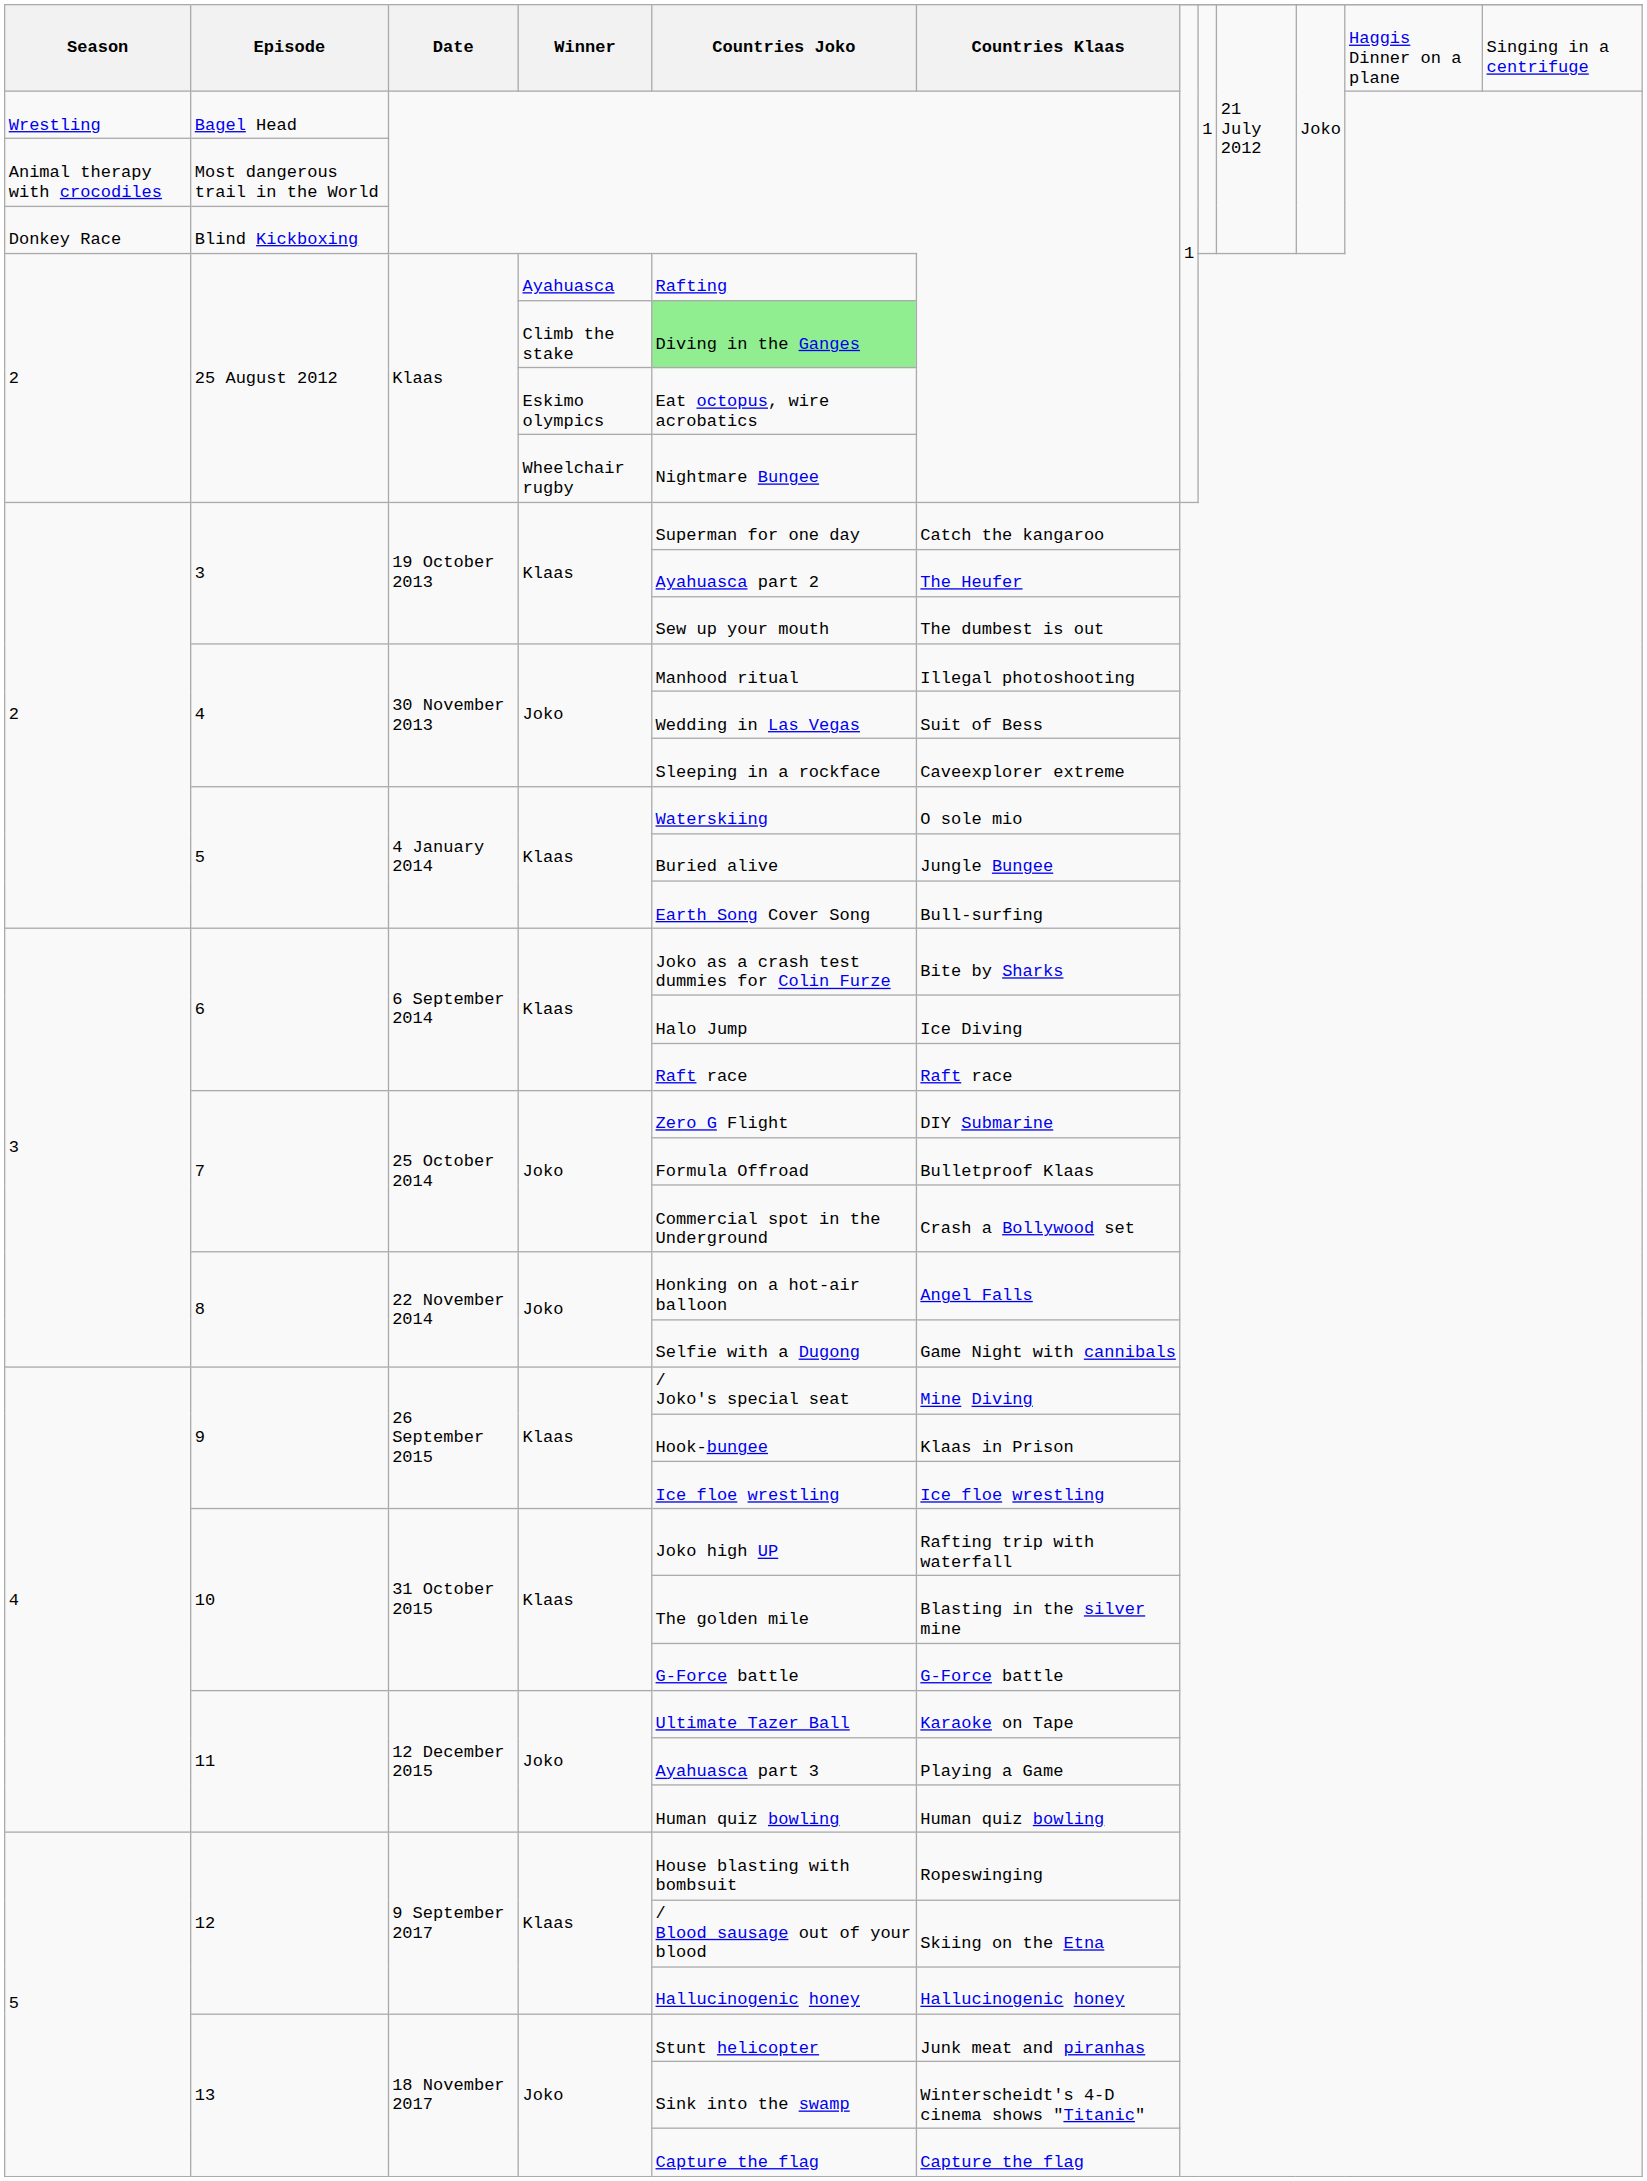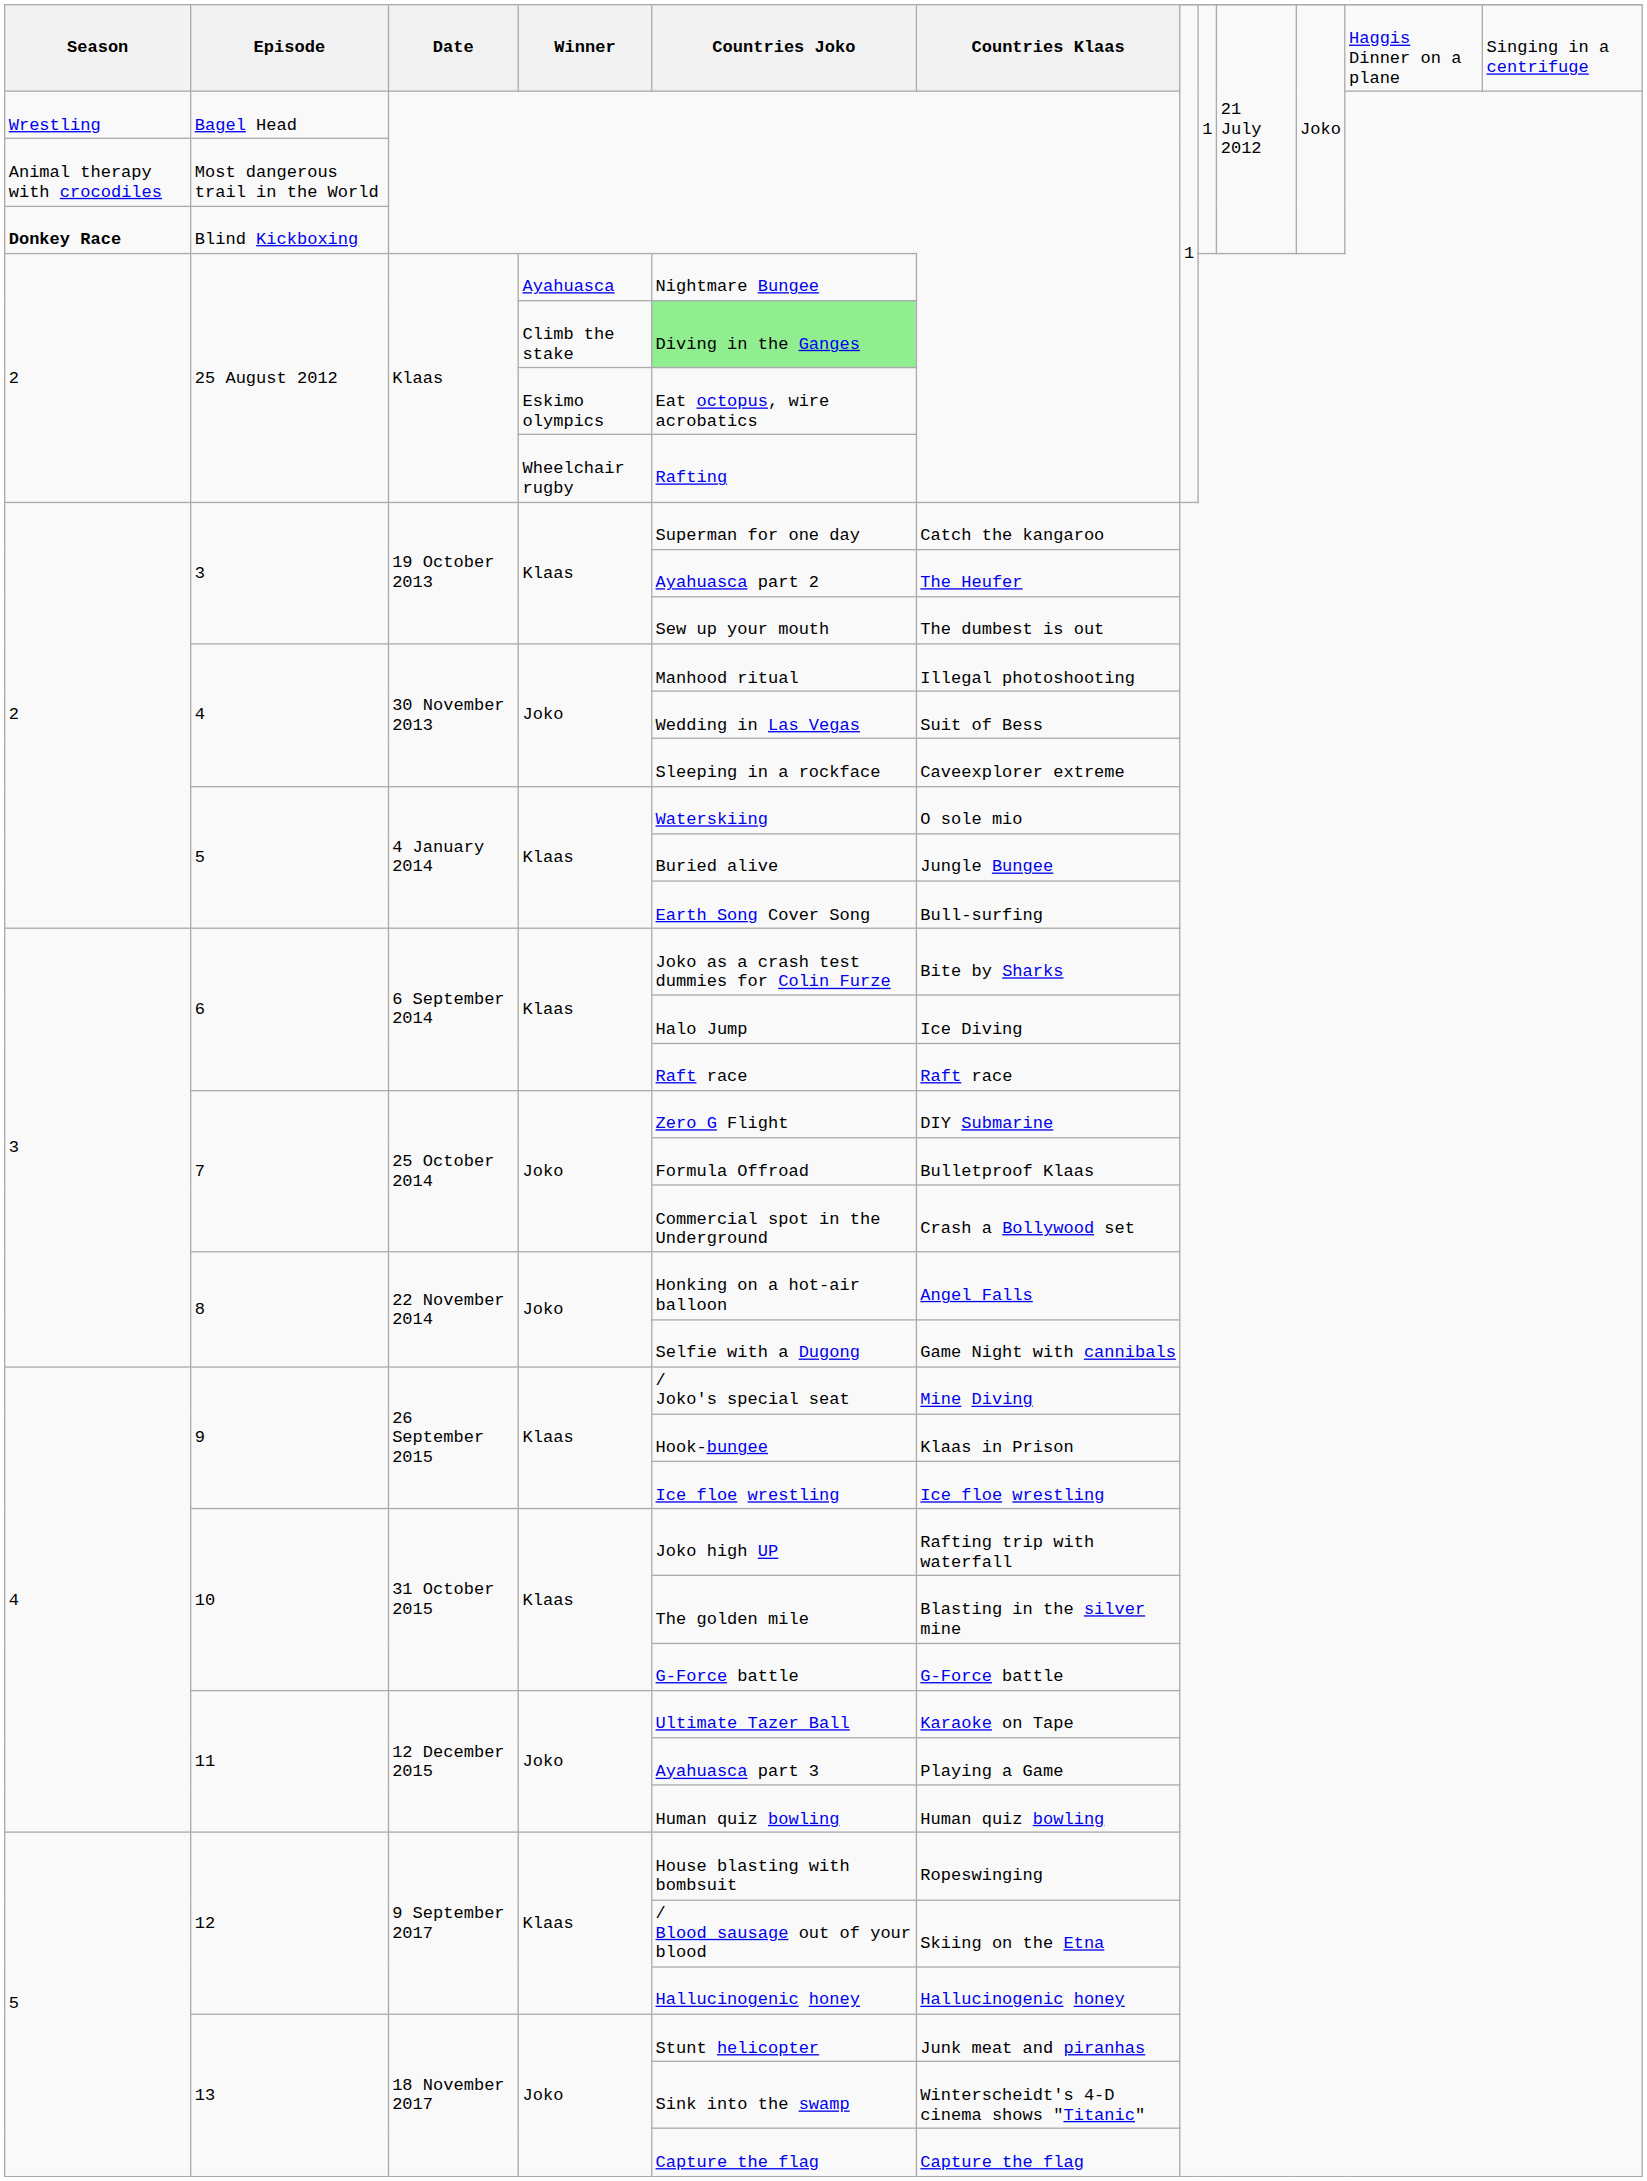Blind Kickboxing | Season: normal -> bold
25 August 2012 / Ayahuasca | Countries Joko: Rafting -> Nightmare Bungee
25 August 2012 / Wheelchair rugby | Countries Joko: Nightmare Bungee -> Rafting
